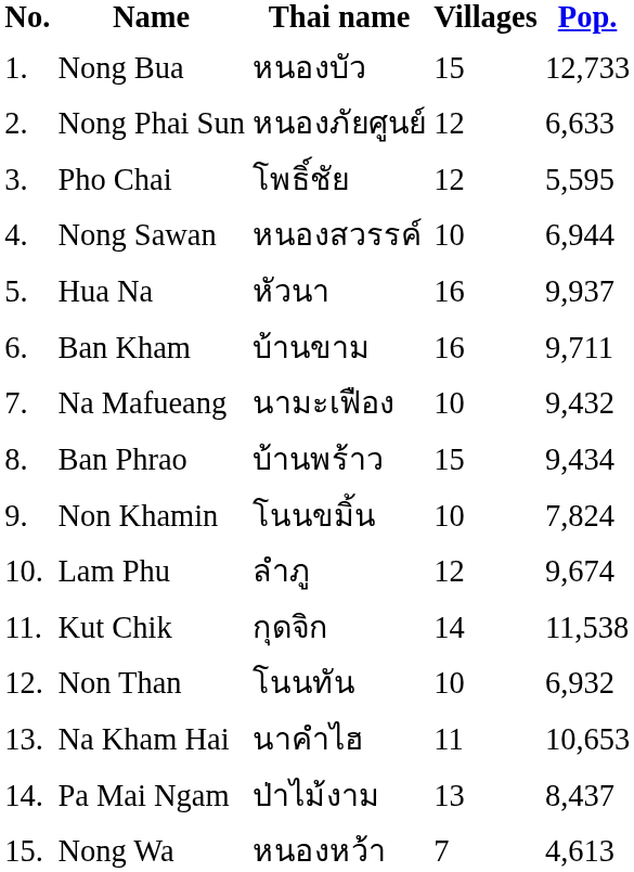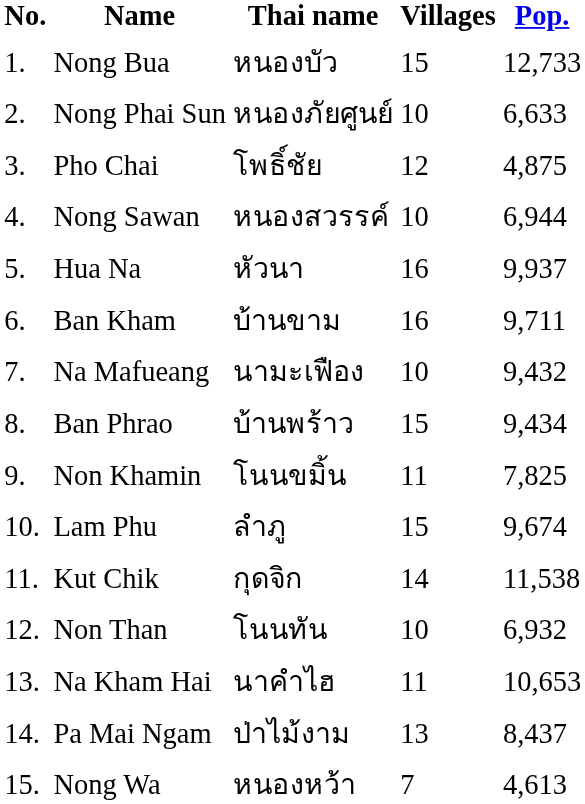Nong Phai Sun | Villages: 12 -> 10
Pho Chai | Pop.: 5,595 -> 4,875
Non Khamin | Villages: 10 -> 11
Non Khamin | Pop.: 7,824 -> 7,825
Lam Phu | Villages: 12 -> 15
